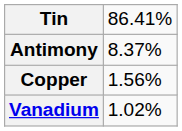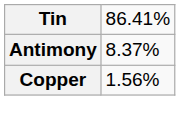- row: Vanadium | 1.02%
